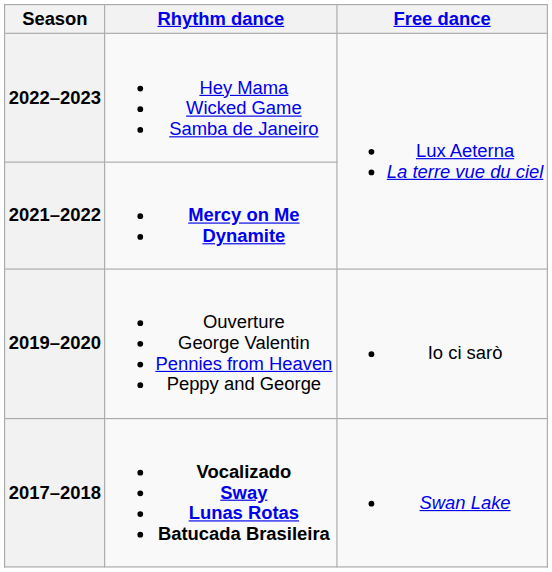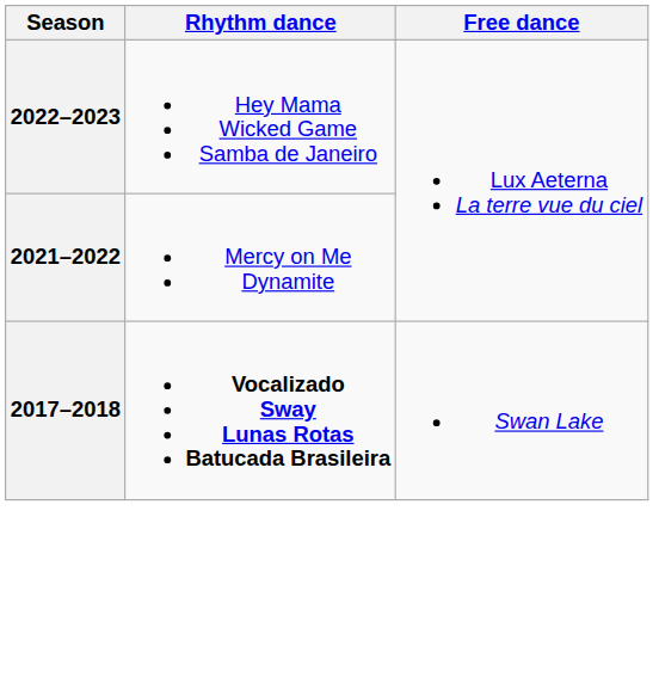2021–2022 | Rhythm dance: bold -> normal
- row: 2019–2020 | Ouverture George Valentin Pennies from Heaven Peppy and George | Io ci sarò
